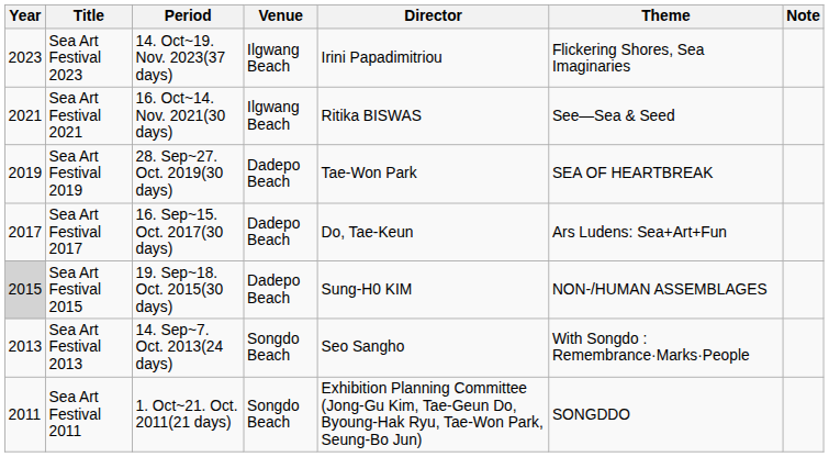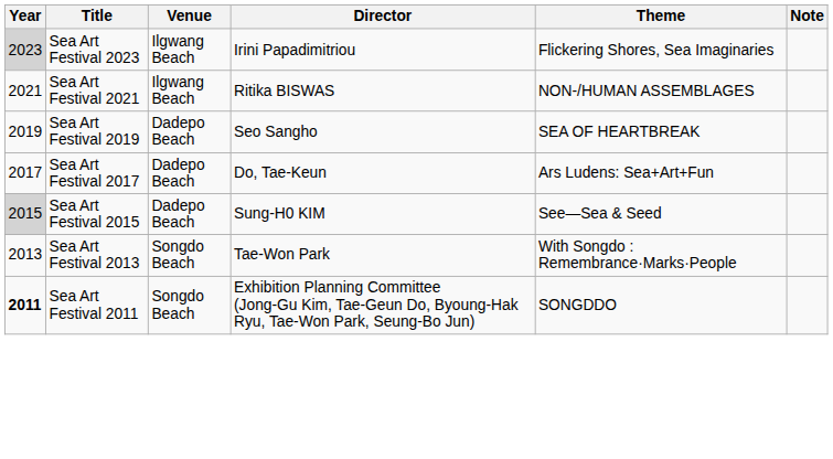- column: Period | 14. Oct~19. Nov. 2023(37 days) | 16. Oct~14. Nov. 2021(30 days) | 28. Sep~27. Oct. 2019(30 days) | 16. Sep~15. Oct. 2017(30 days) | 19. Sep~18. Oct. 2015(30 days) | 14. Sep~7. Oct. 2013(24 days) | 1. Oct~21. Oct. 2011(21 days)
Sea Art Festival 2023 | Year: no background -> lightgrey background
Sea Art Festival 2021 | Theme: See—Sea & Seed -> NON-/HUMAN ASSEMBLAGES
Sea Art Festival 2019 | Director: Tae-Won Park -> Seo Sangho
Sea Art Festival 2015 | Theme: NON-/HUMAN ASSEMBLAGES -> See—Sea & Seed
Sea Art Festival 2013 | Director: Seo Sangho -> Tae-Won Park
Sea Art Festival 2011 | Year: normal -> bold
